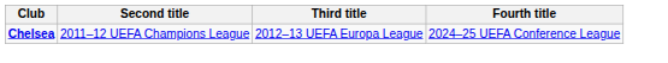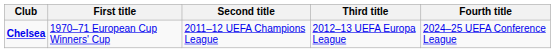+ column: First title | 1970–71 European Cup Winners' Cup
